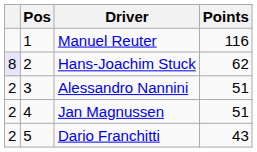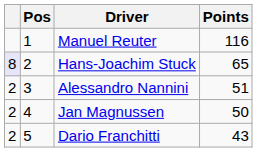Hans-Joachim Stuck | Points: 62 -> 65
Jan Magnussen | Points: 51 -> 50
